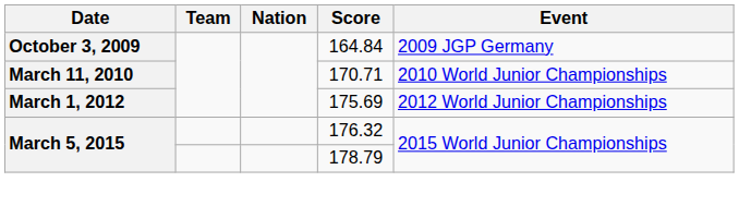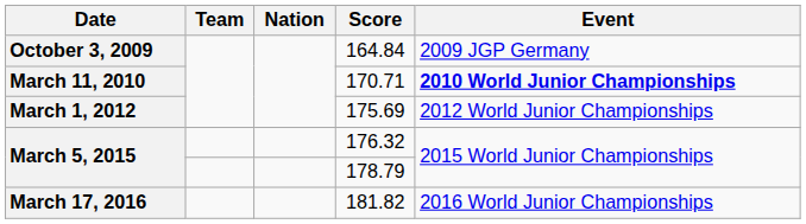170.71 | Event: normal -> bold
+ row: March 17, 2016 | 181.82 | 2016 World Junior Championships
